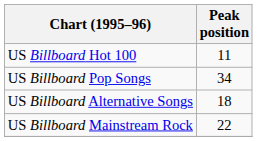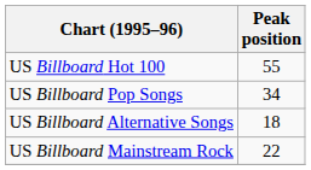US Billboard Hot 100 | Peak position: 11 -> 55
